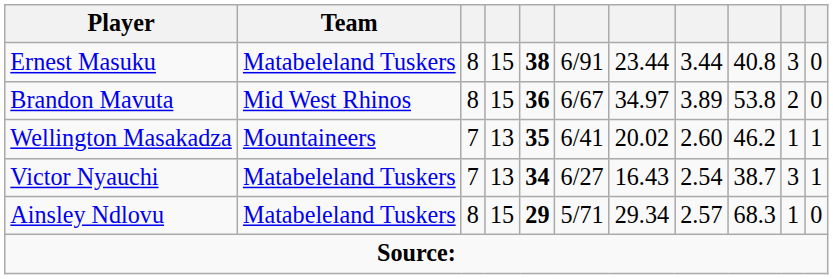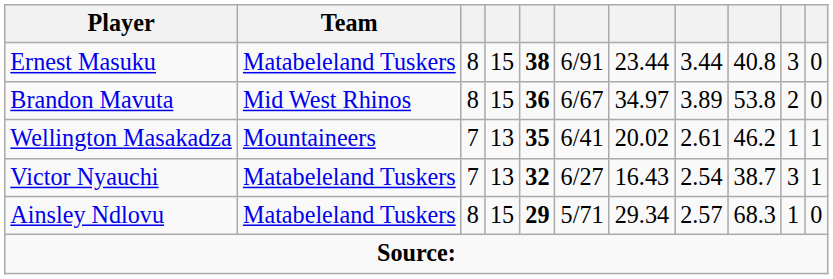Wellington Masakadza | column 8: 2.60 -> 2.61
Victor Nyauchi | column 5: 34 -> 32
